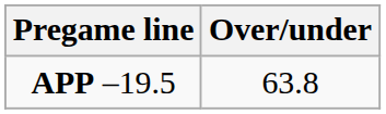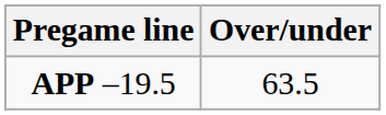APP –19.5 | Over/under: 63.8 -> 63.5
